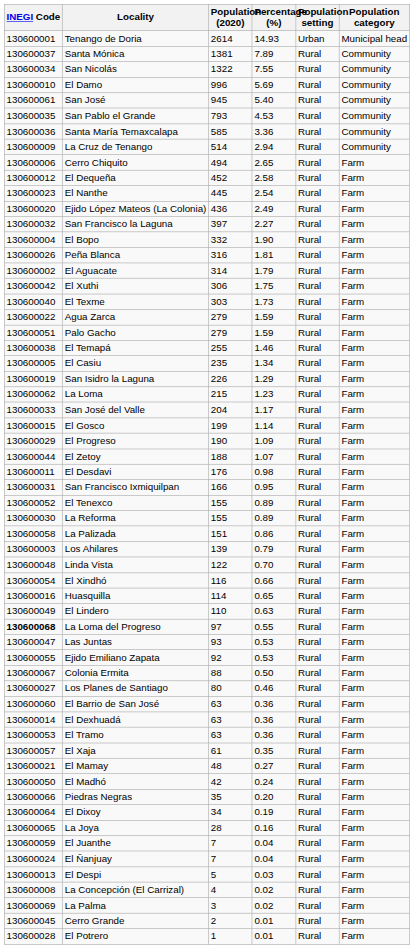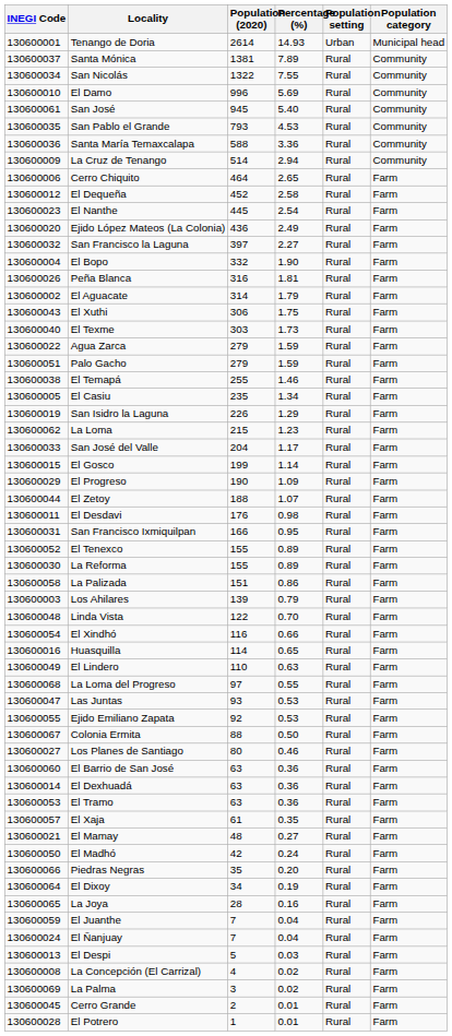Santa María Temaxcalapa | Population (2020): 585 -> 588
Cerro Chiquito | Population (2020): 494 -> 464
El Xuthi | INEGI Code: 130600042 -> 130600043
La Loma del Progreso | INEGI Code: bold -> normal
